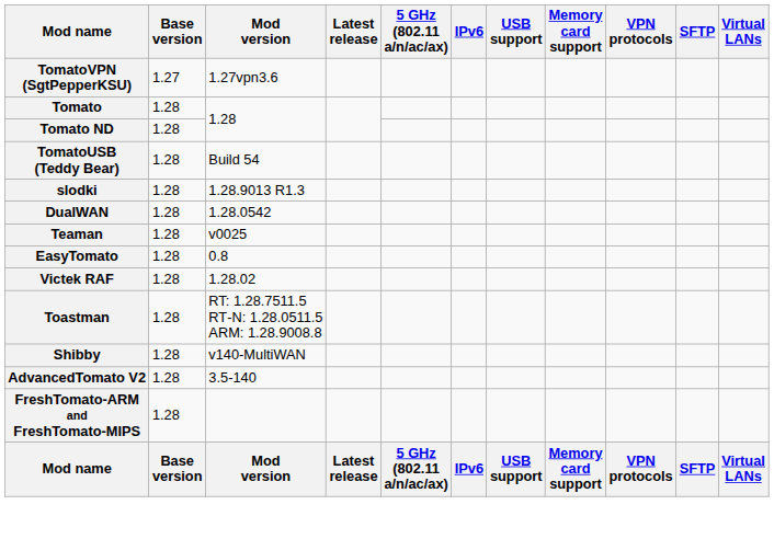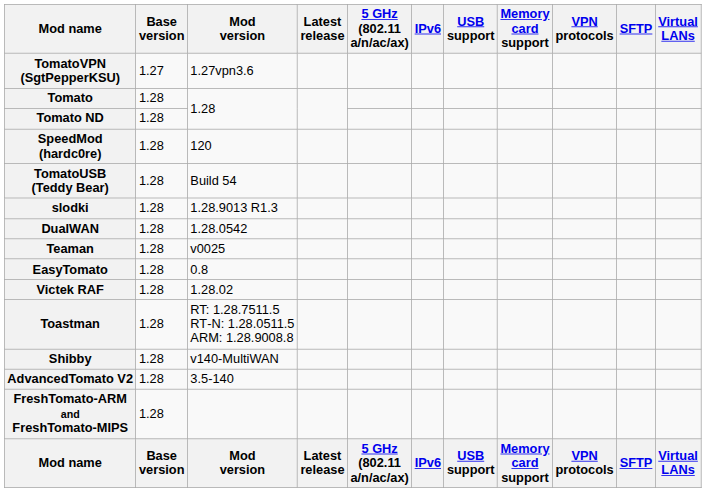+ row: SpeedMod (hardc0re) | 1.28 | 120
